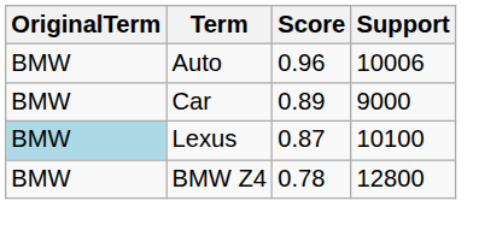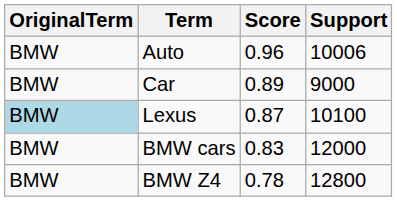+ row: BMW | BMW cars | 0.83 | 12000
